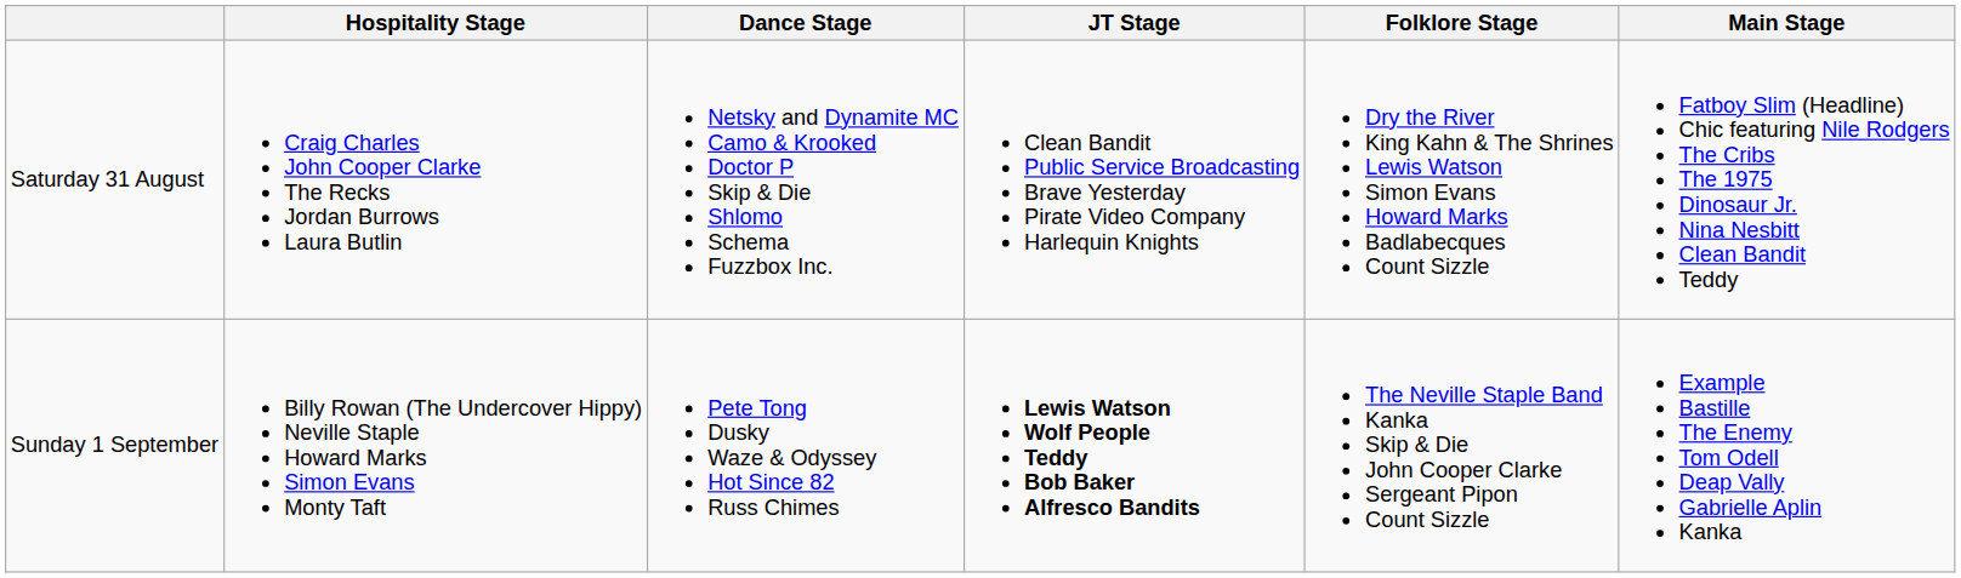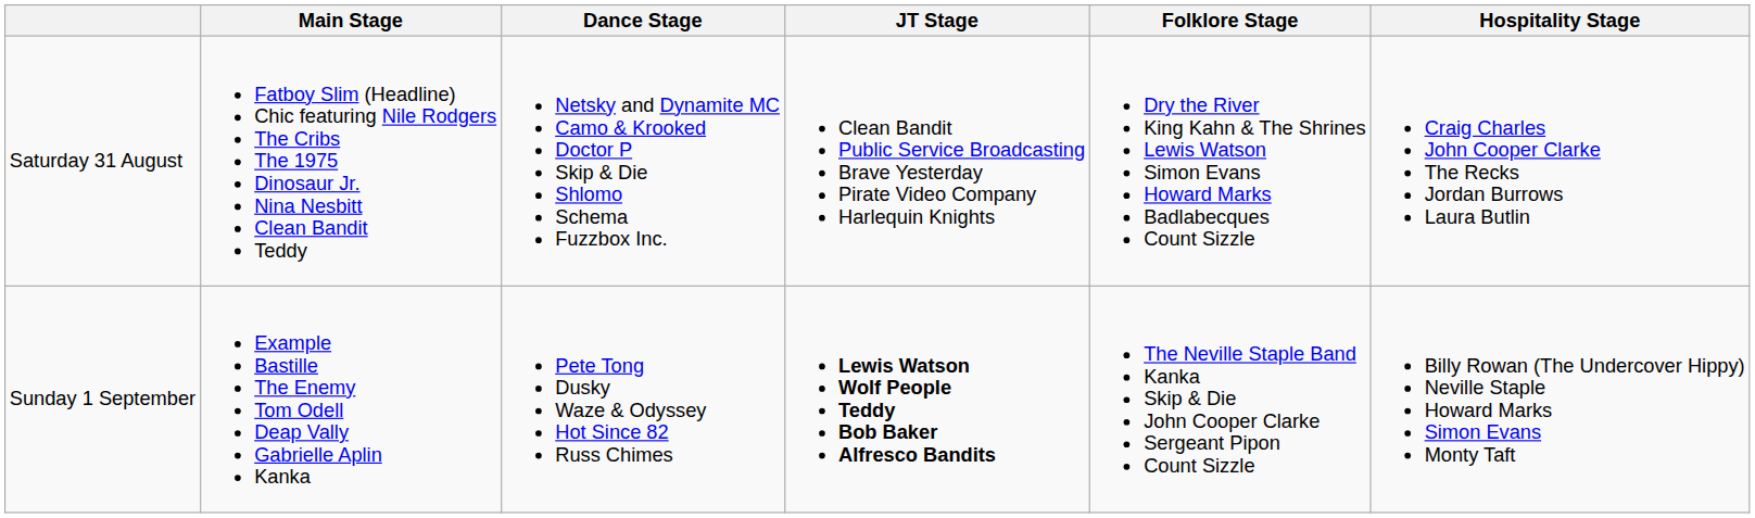columns swapped: Main Stage <-> Hospitality Stage
